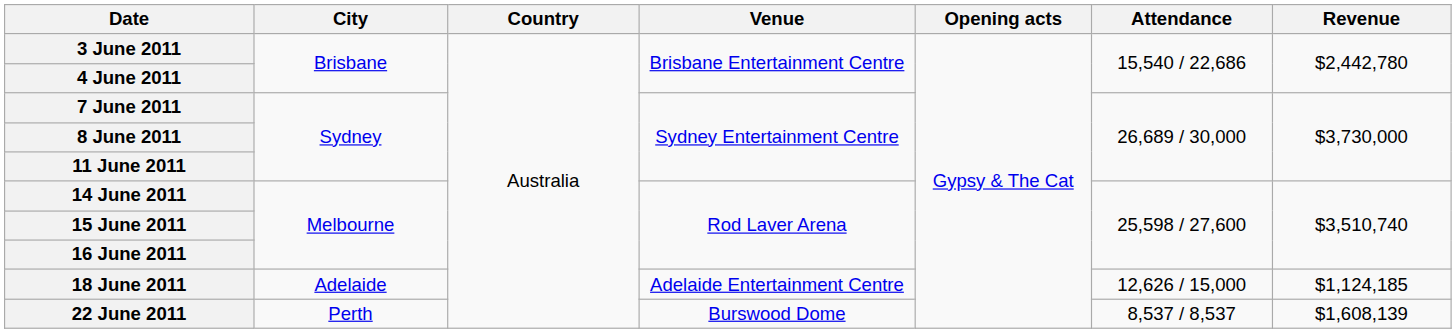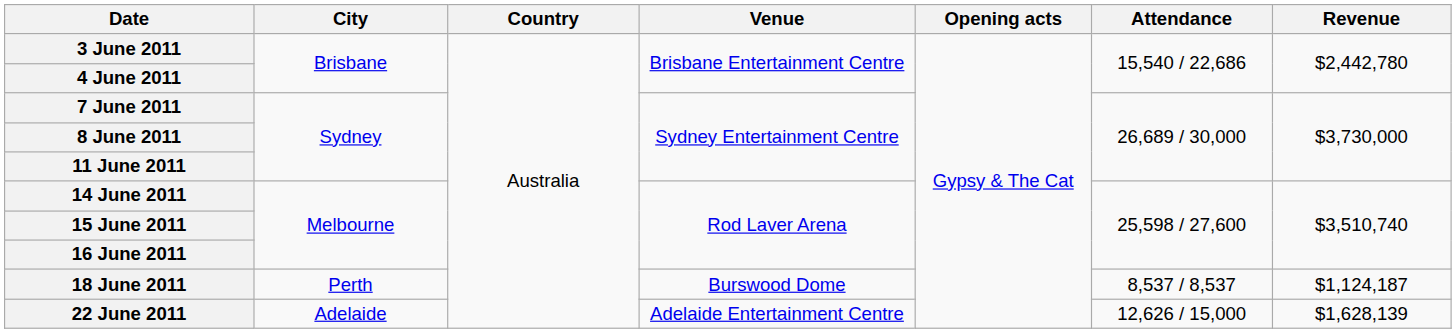18 June 2011 | City: Adelaide -> Perth
18 June 2011 | Venue: Adelaide Entertainment Centre -> Burswood Dome
18 June 2011 | Attendance: 12,626 / 15,000 -> 8,537 / 8,537
18 June 2011 | Revenue: $1,124,185 -> $1,124,187
22 June 2011 | City: Perth -> Adelaide
22 June 2011 | Venue: Burswood Dome -> Adelaide Entertainment Centre
22 June 2011 | Attendance: 8,537 / 8,537 -> 12,626 / 15,000
22 June 2011 | Revenue: $1,608,139 -> $1,628,139
